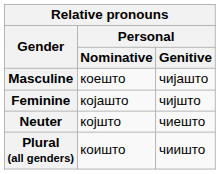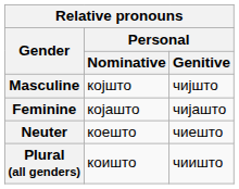Masculine | Personal / Nominative: коешто -> којшто
Masculine | Personal / Genitive: чијашто -> чијшто
Feminine | Personal / Genitive: чијшто -> чијашто
Neuter | Personal / Nominative: којшто -> коешто
